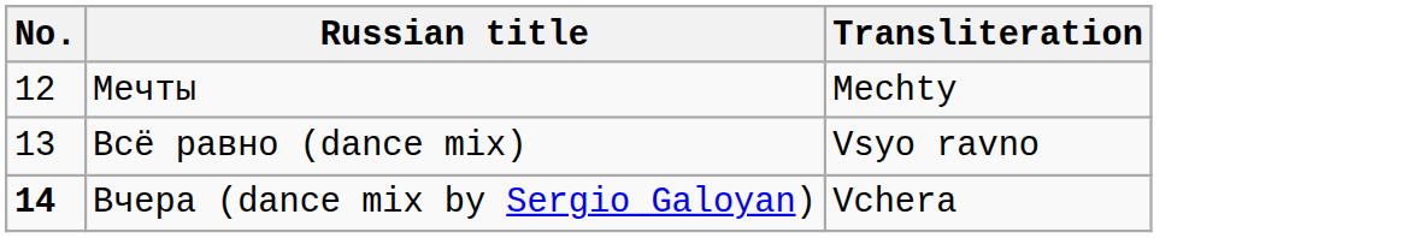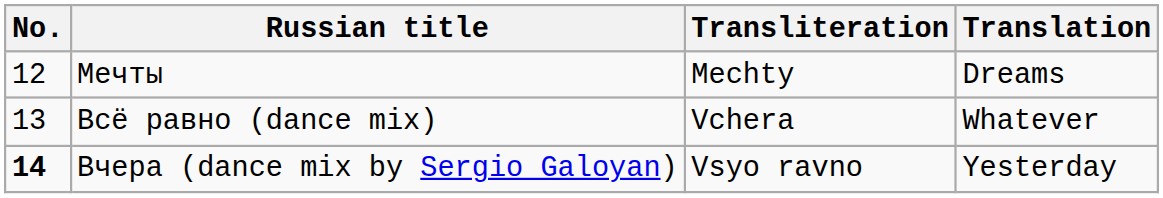+ column: Translation | Dreams | Whatever | Yesterday
Всё равно (dance mix) | Transliteration: Vsyo ravno -> Vchera
Вчера (dance mix by Sergio Galoyan) | Transliteration: Vchera -> Vsyo ravno
